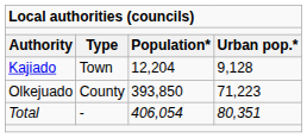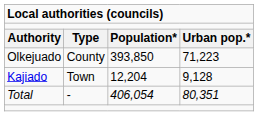rows swapped: Kajiado <-> Olkejuado
